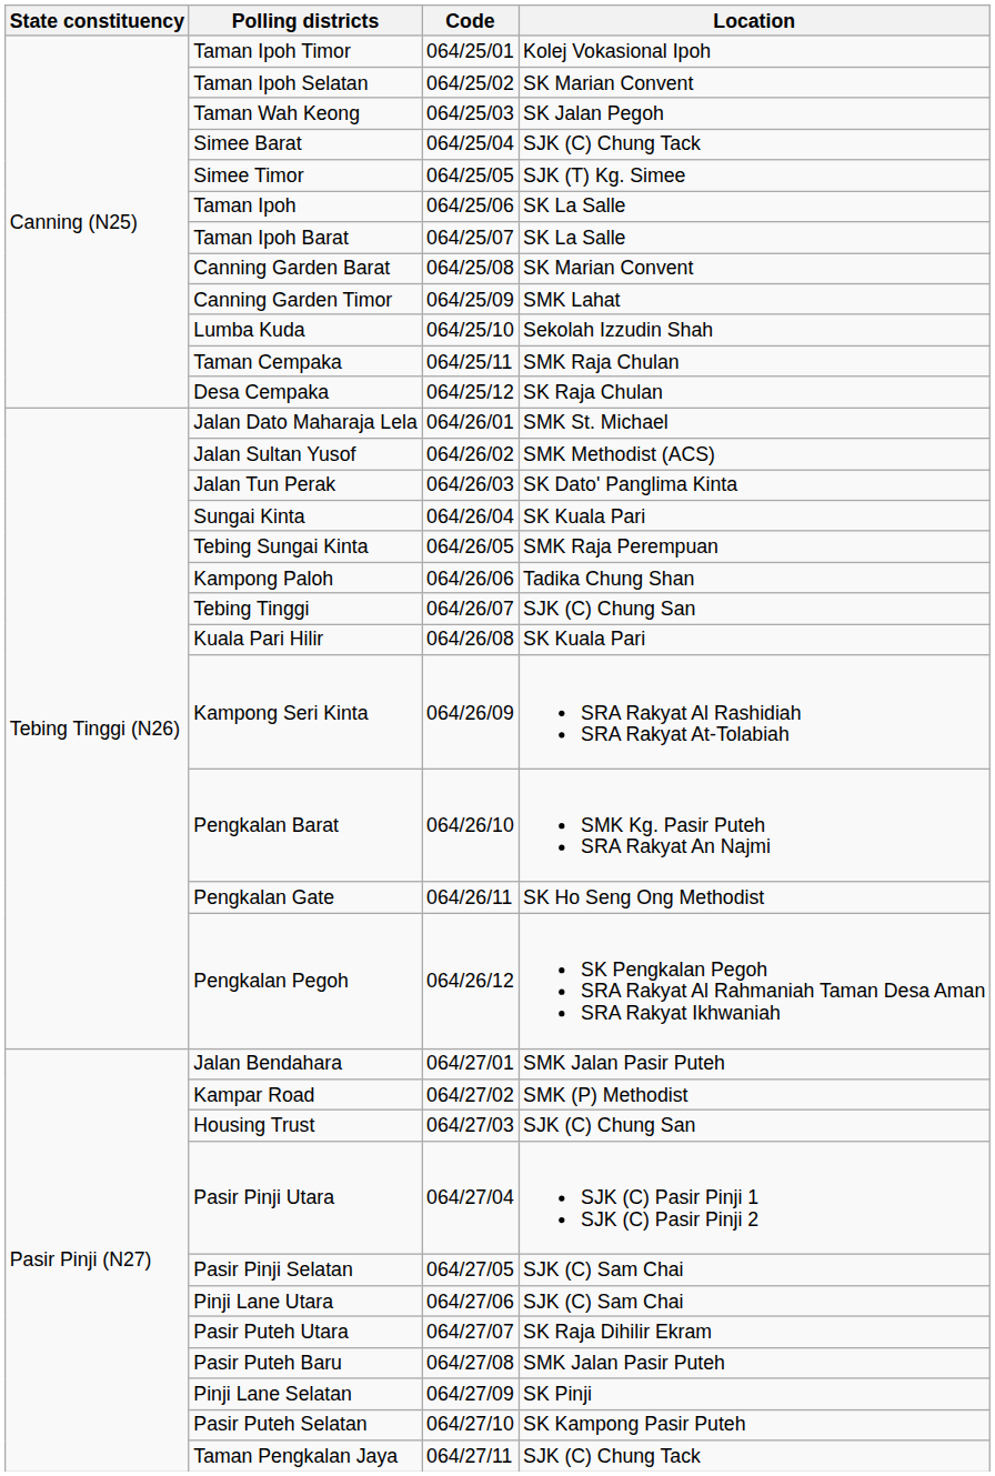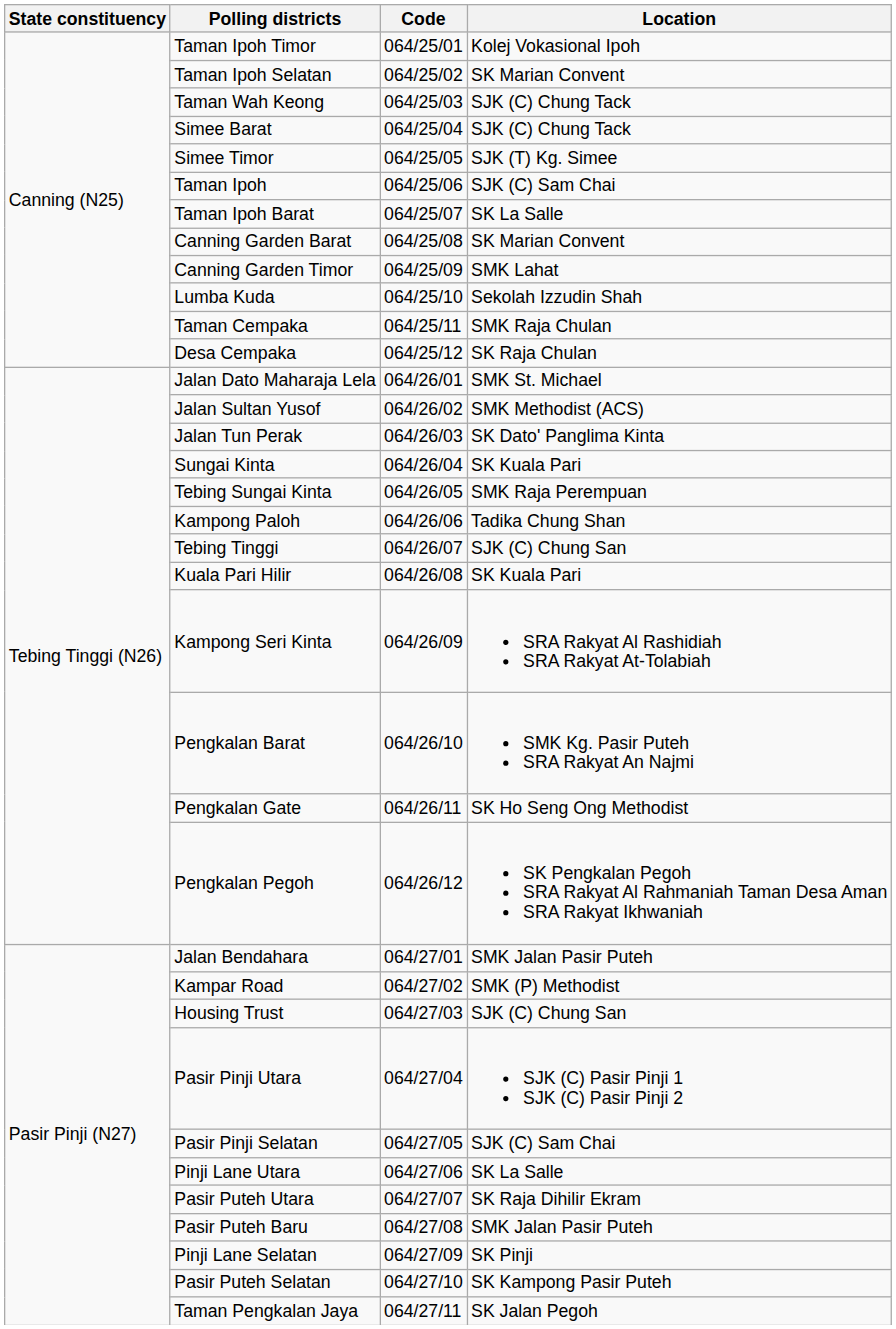Taman Wah Keong | Location: SK Jalan Pegoh -> SJK (C) Chung Tack
Taman Ipoh | Location: SK La Salle -> SJK (C) Sam Chai
Pinji Lane Utara | Location: SJK (C) Sam Chai -> SK La Salle
Taman Pengkalan Jaya | Location: SJK (C) Chung Tack -> SK Jalan Pegoh
